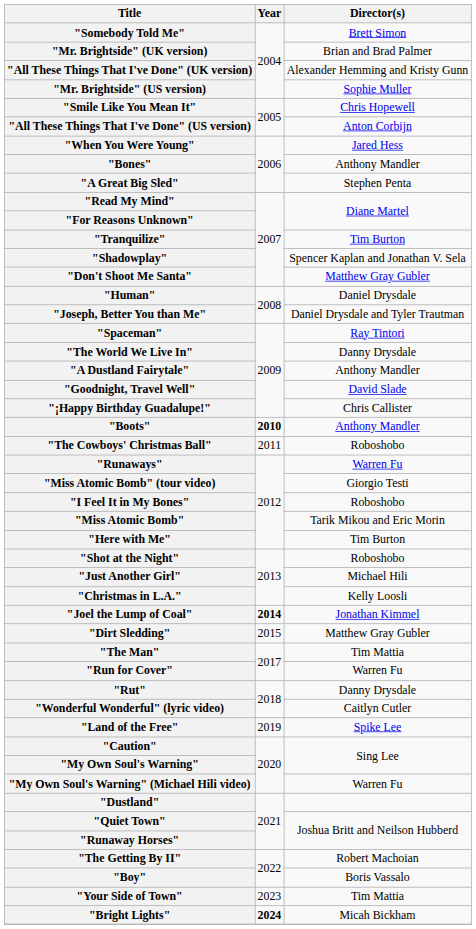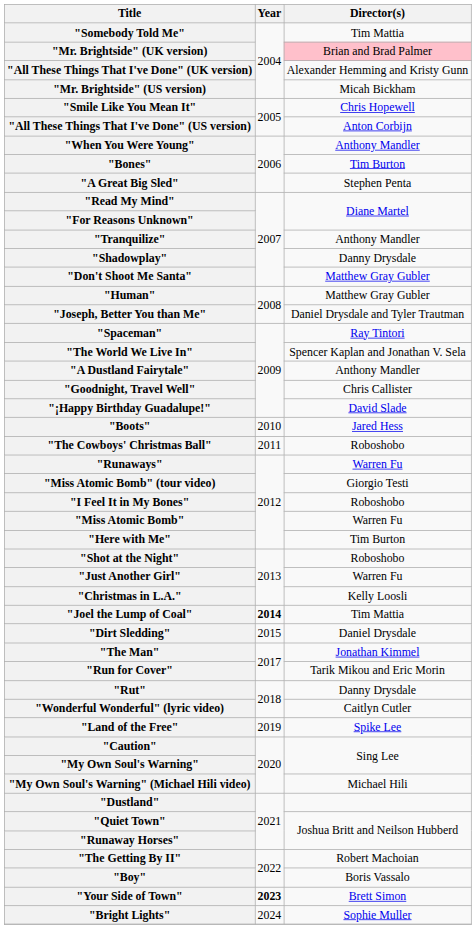"Somebody Told Me" | Director(s): Brett Simon -> Tim Mattia
"Mr. Brightside" (UK version) | Director(s): no background -> pink background
"Mr. Brightside" (US version) | Director(s): Sophie Muller -> Micah Bickham
"When You Were Young" | Director(s): Jared Hess -> Anthony Mandler
"Bones" | Director(s): Anthony Mandler -> Tim Burton
"Tranquilize" | Director(s): Tim Burton -> Anthony Mandler
"Shadowplay" | Director(s): Spencer Kaplan and Jonathan V. Sela -> Danny Drysdale
"Human" | Director(s): Daniel Drysdale -> Matthew Gray Gubler
"The World We Live In" | Director(s): Danny Drysdale -> Spencer Kaplan and Jonathan V. Sela
"Goodnight, Travel Well" | Director(s): David Slade -> Chris Callister
"¡Happy Birthday Guadalupe!" | Director(s): Chris Callister -> David Slade
"Boots" | Year: bold -> normal
"Boots" | Director(s): Anthony Mandler -> Jared Hess
"Miss Atomic Bomb" | Director(s): Tarik Mikou and Eric Morin -> Warren Fu
"Just Another Girl" | Director(s): Michael Hili -> Warren Fu
"Joel the Lump of Coal" | Director(s): Jonathan Kimmel -> Tim Mattia
"Dirt Sledding" | Director(s): Matthew Gray Gubler -> Daniel Drysdale
"The Man" | Director(s): Tim Mattia -> Jonathan Kimmel
"Run for Cover" | Director(s): Warren Fu -> Tarik Mikou and Eric Morin
"My Own Soul's Warning" (Michael Hili video) | Director(s): Warren Fu -> Michael Hili
"Your Side of Town" | Year: normal -> bold
"Your Side of Town" | Director(s): Tim Mattia -> Brett Simon
"Bright Lights" | Year: bold -> normal
"Bright Lights" | Director(s): Micah Bickham -> Sophie Muller
